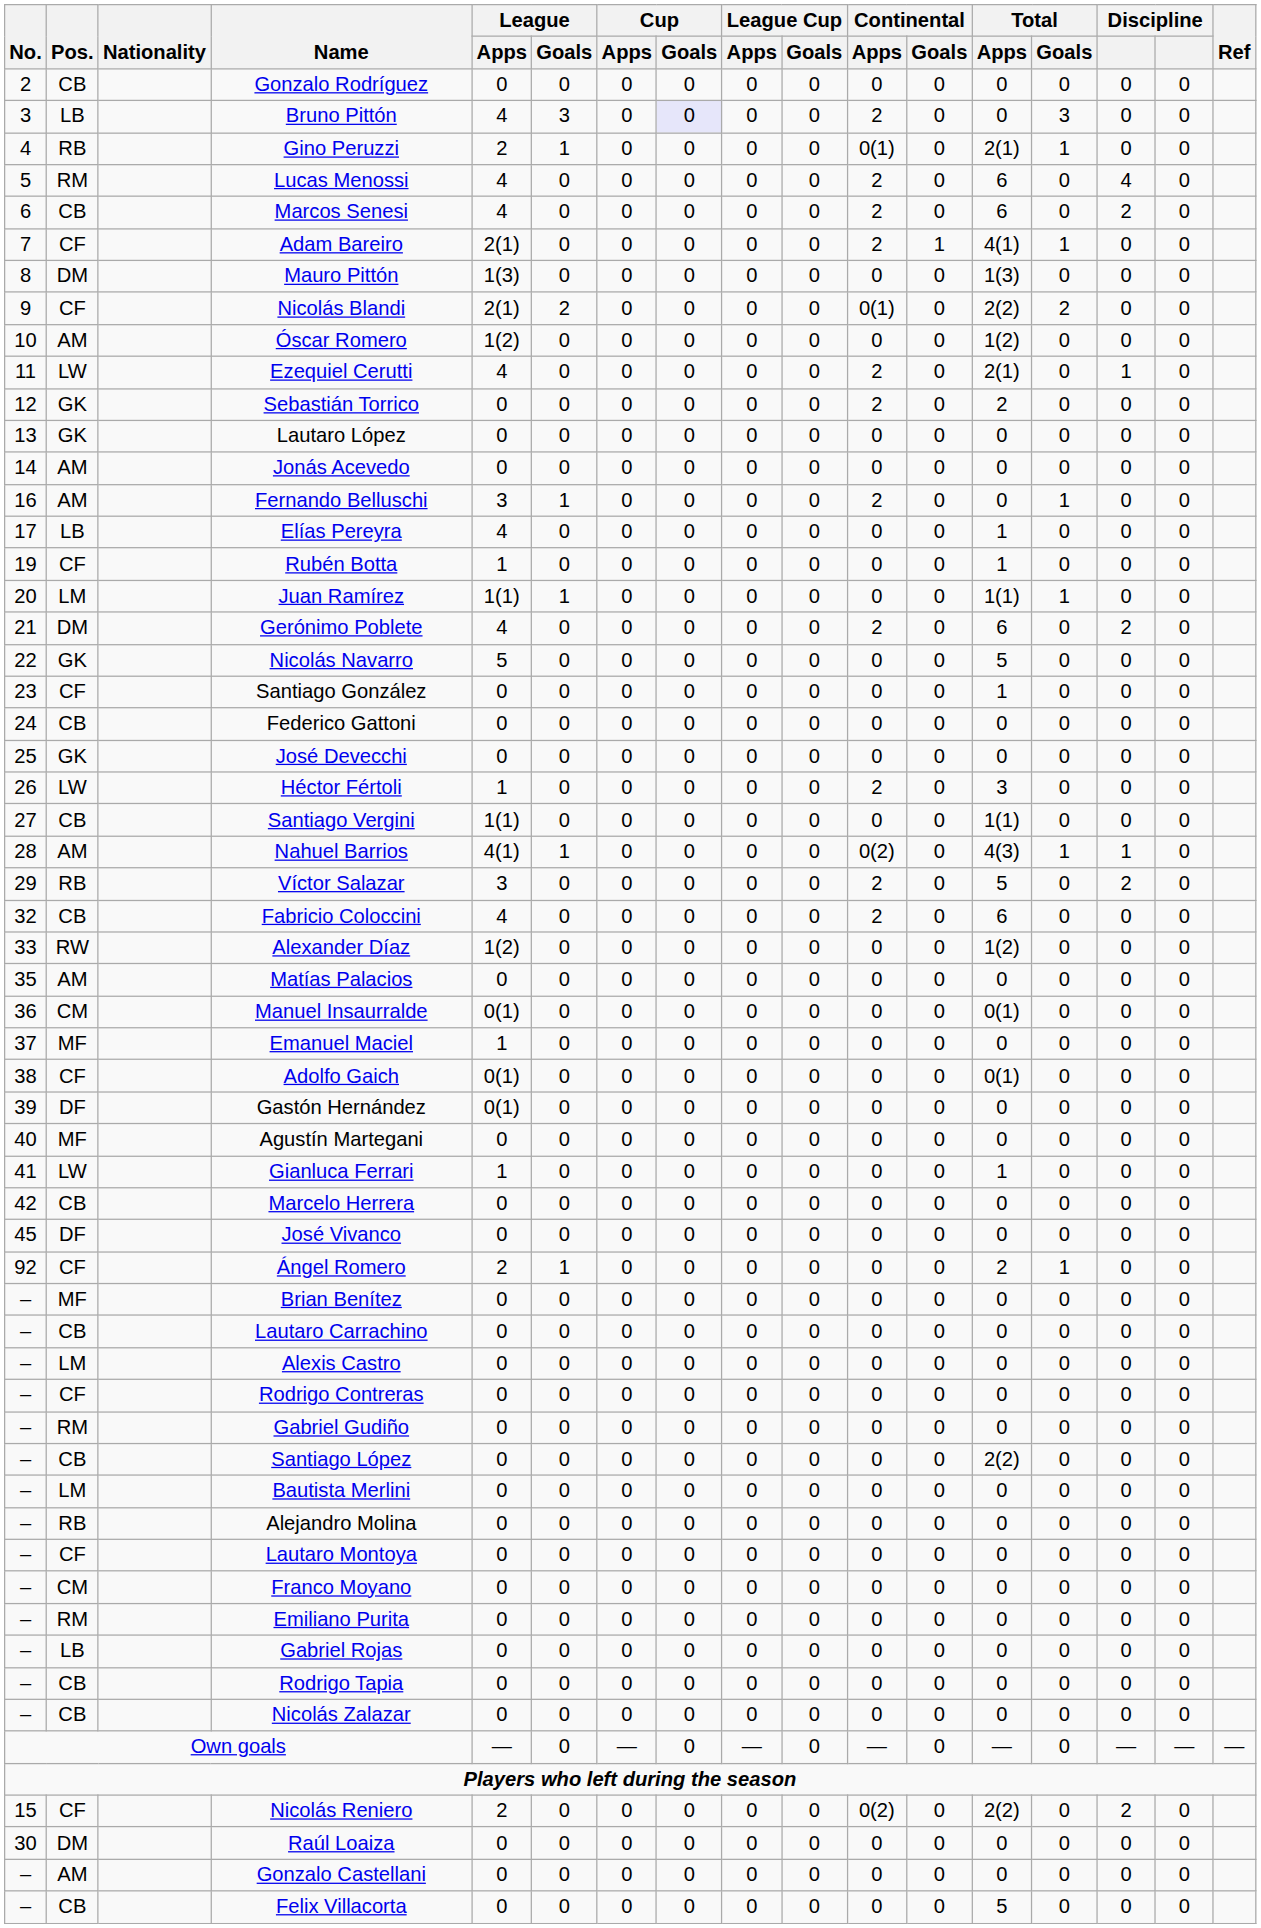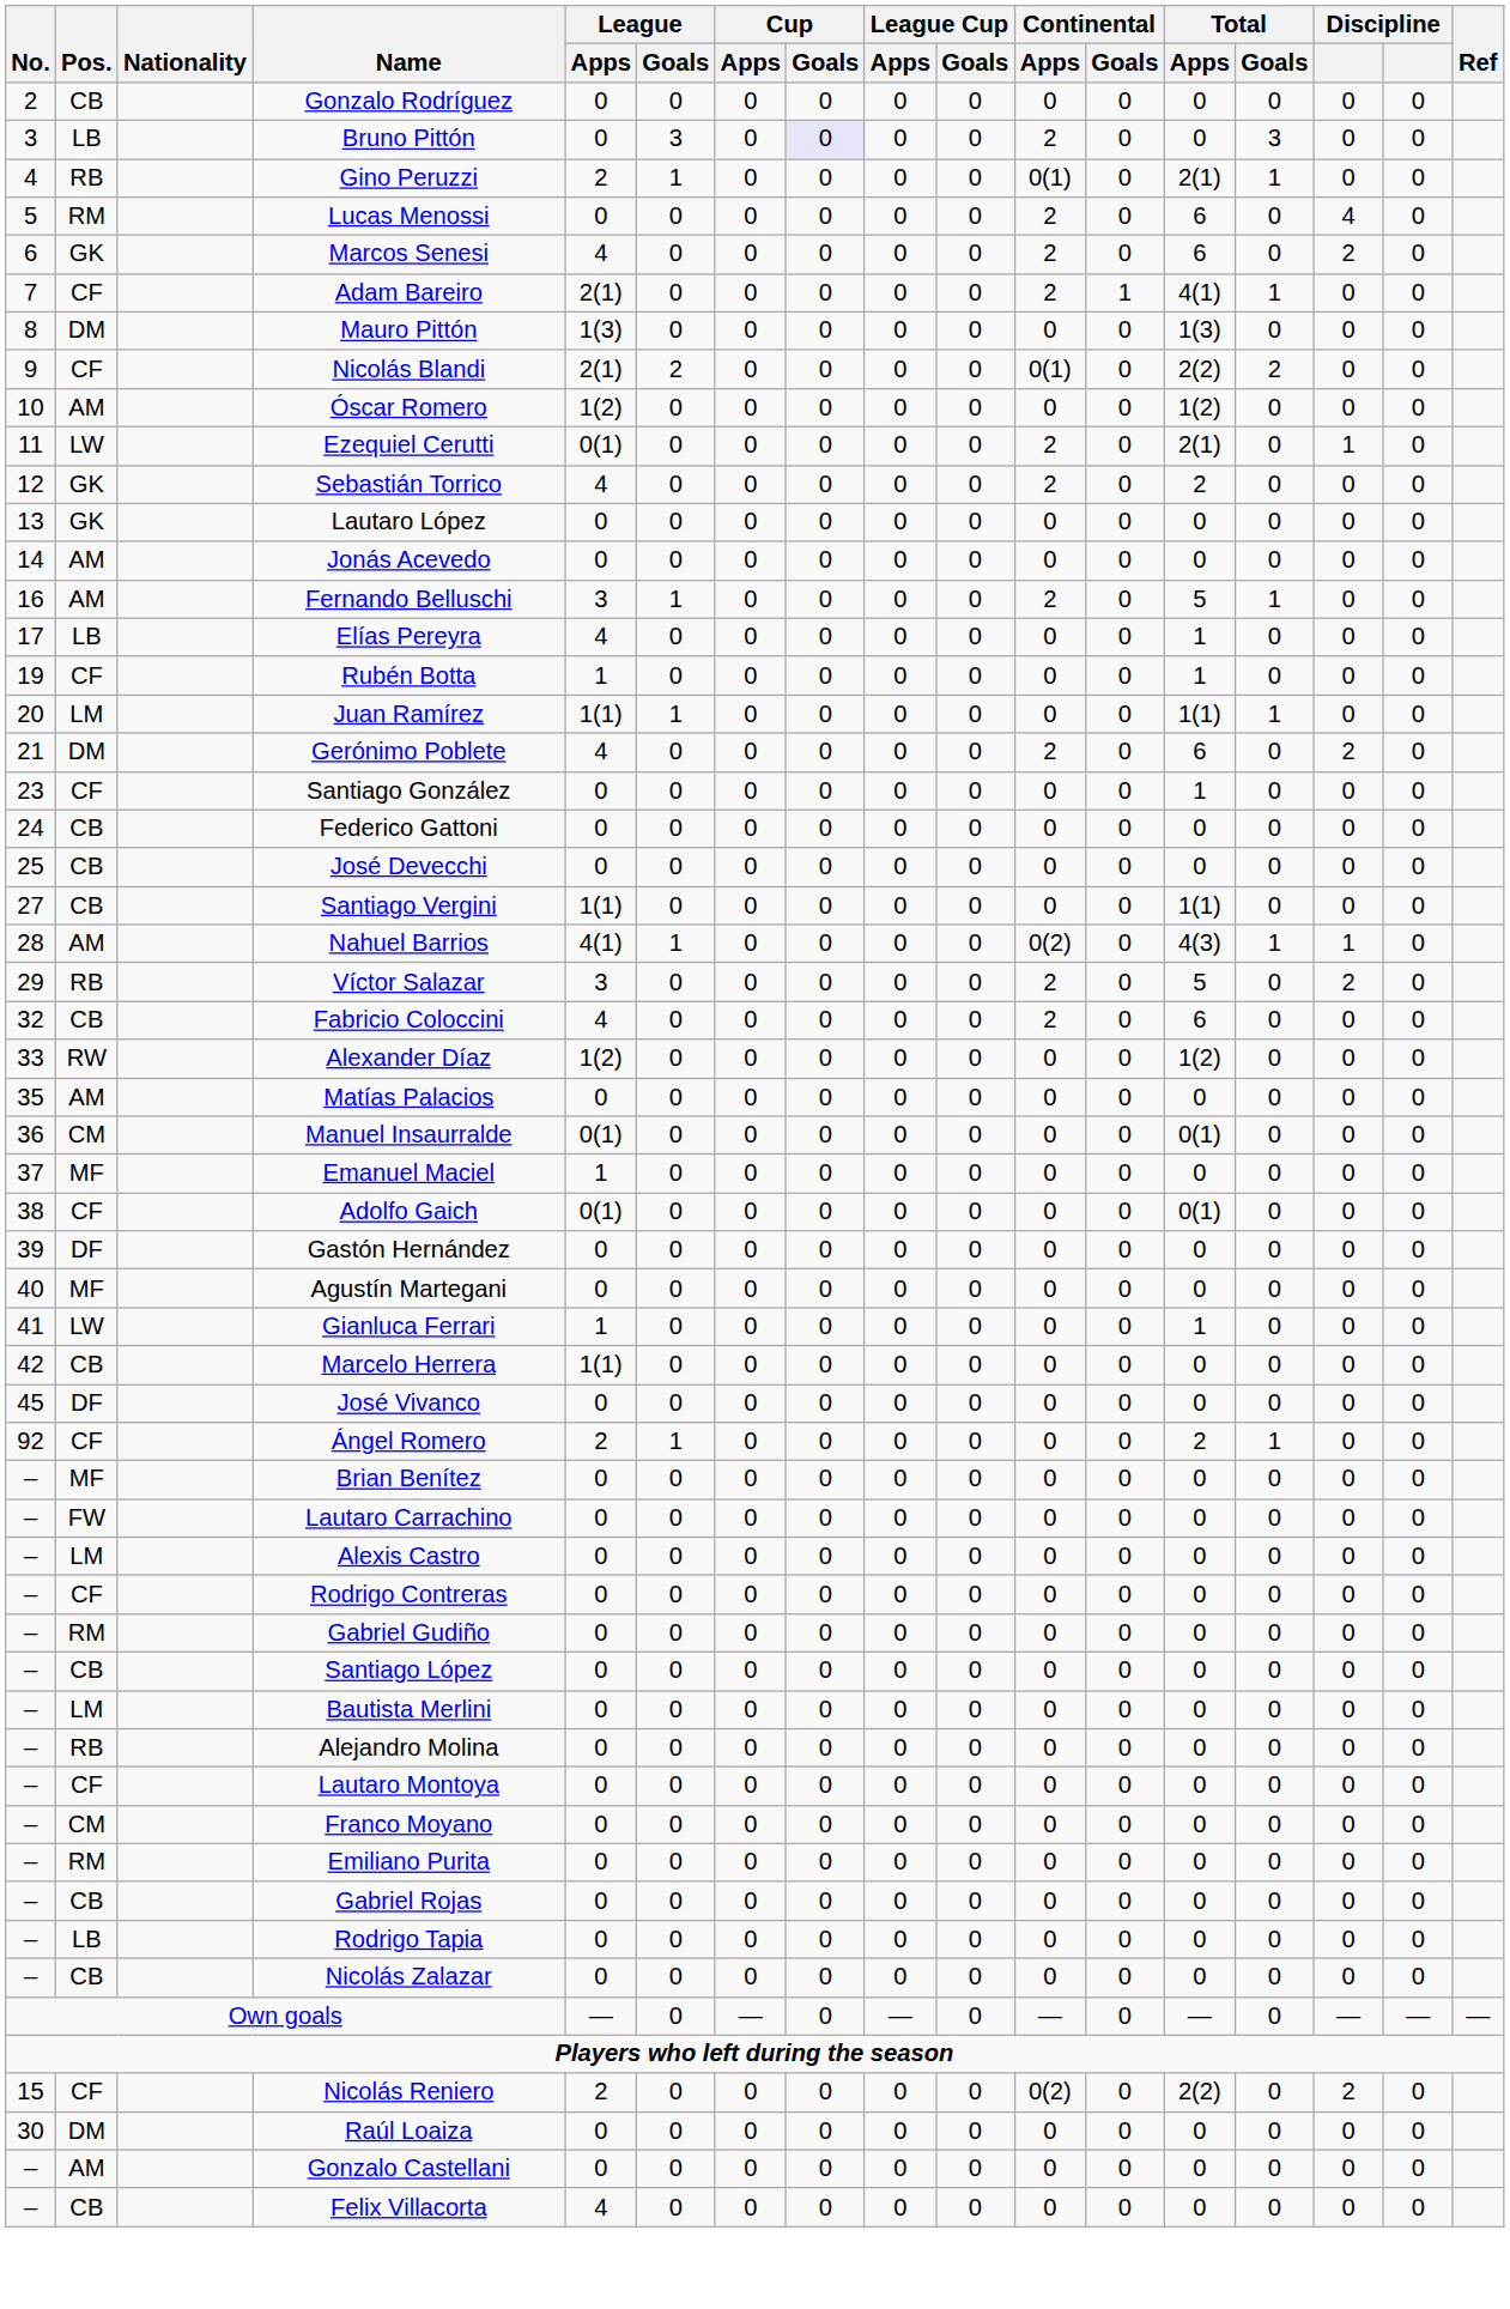Bruno Pittón | League / Apps: 4 -> 0
Lucas Menossi | League / Apps: 4 -> 0
Marcos Senesi | Pos.: CB -> GK
Ezequiel Cerutti | League / Apps: 4 -> 0(1)
Sebastián Torrico | League / Apps: 0 -> 4
Fernando Belluschi | Total / Apps: 0 -> 5
- row: 22 | GK | Nicolás Navarro | 5 | 0 | 0 | 0 | 0 | 0 | 0 | 0 | 5 | 0 | 0 | 0
José Devecchi | Pos.: GK -> CB
- row: 26 | LW | Héctor Fértoli | 1 | 0 | 0 | 0 | 0 | 0 | 2 | 0 | 3 | 0 | 0 | 0
Gastón Hernández | League / Apps: 0(1) -> 0
Marcelo Herrera | League / Apps: 0 -> 1(1)
Lautaro Carrachino | Pos.: CB -> FW
Santiago López | Total / Apps: 2(2) -> 0
Gabriel Rojas | Pos.: LB -> CB
Rodrigo Tapia | Pos.: CB -> LB
Felix Villacorta | League / Apps: 0 -> 4
Felix Villacorta | Total / Apps: 5 -> 0
